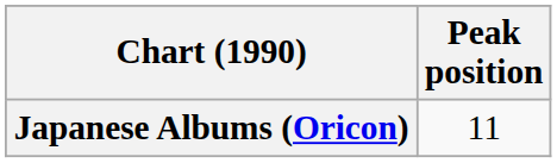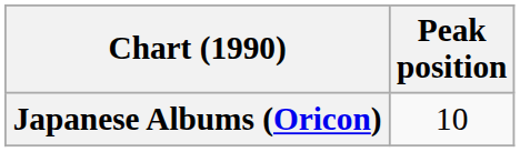Japanese Albums (Oricon) | Peak position: 11 -> 10
